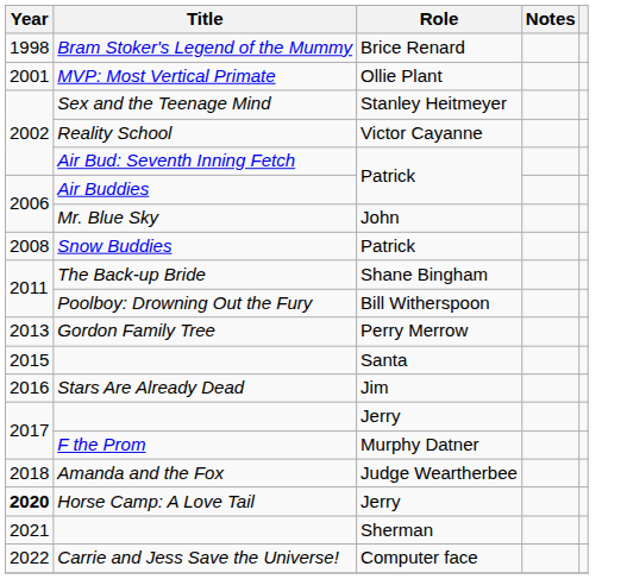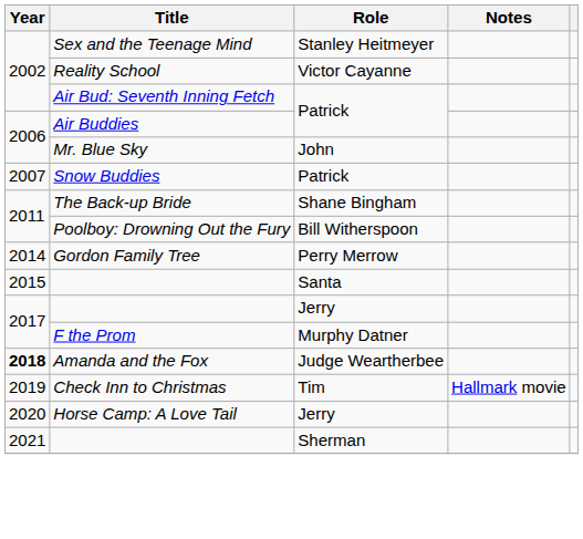- row: 1998 | Bram Stoker's Legend of the Mummy | Brice Renard
- row: 2001 | MVP: Most Vertical Primate | Ollie Plant
Snow Buddies | Year: 2008 -> 2007
Gordon Family Tree | Year: 2013 -> 2014
- row: 2016 | Stars Are Already Dead | Jim
Amanda and the Fox | Year: normal -> bold
+ row: 2019 | Check Inn to Christmas | Tim | Hallmark movie
Horse Camp: A Love Tail | Year: bold -> normal
- row: 2022 | Carrie and Jess Save the Universe! | Computer face
